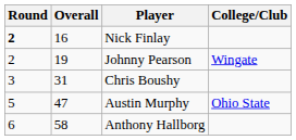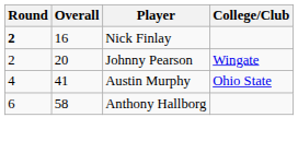Johnny Pearson | Overall: 19 -> 20
- row: 3 | 31 | Chris Boushy
Austin Murphy | Round: 5 -> 4
Austin Murphy | Overall: 47 -> 41
